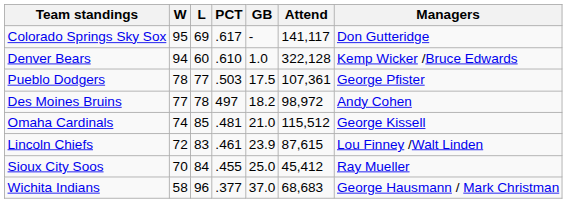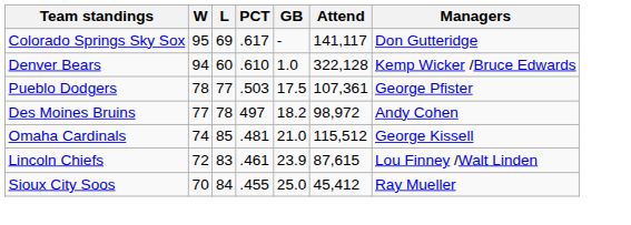- row: Wichita Indians | 58 | 96 | .377 | 37.0 | 68,683 | George Hausmann / Mark Christman
